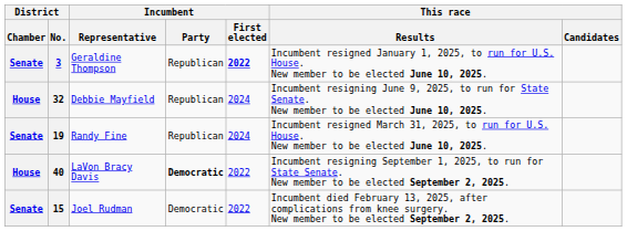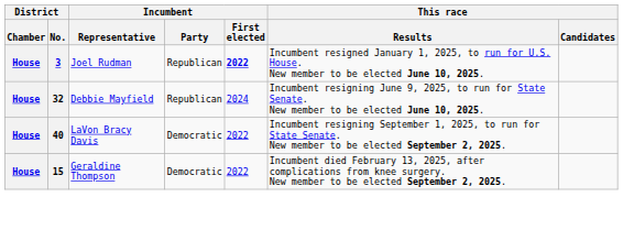3 | District / Chamber: Senate -> House
3 | Incumbent / Representative: Geraldine Thompson -> Joel Rudman
- row: Senate | 19 | Randy Fine | Republican | 2024 | Incumbent resigned March 31, 2025, to run for U.S. House. New member to be elected June 10, 2025.
40 | Incumbent / Party: bold -> normal
15 | District / Chamber: Senate -> House
15 | Incumbent / Representative: Joel Rudman -> Geraldine Thompson
